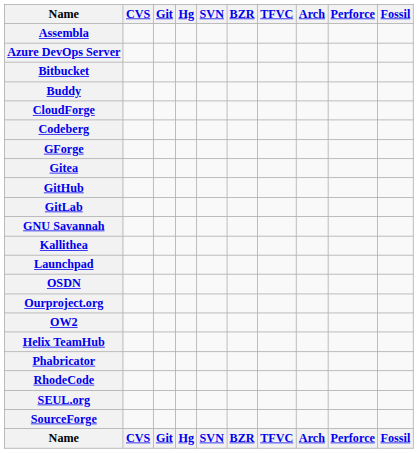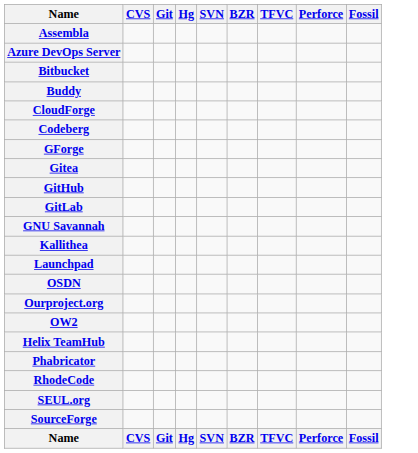- column: Arch | Arch
